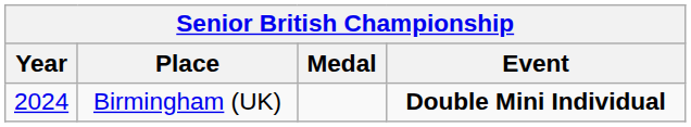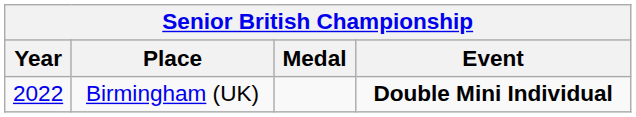Birmingham (UK) | Year: 2024 -> 2022
